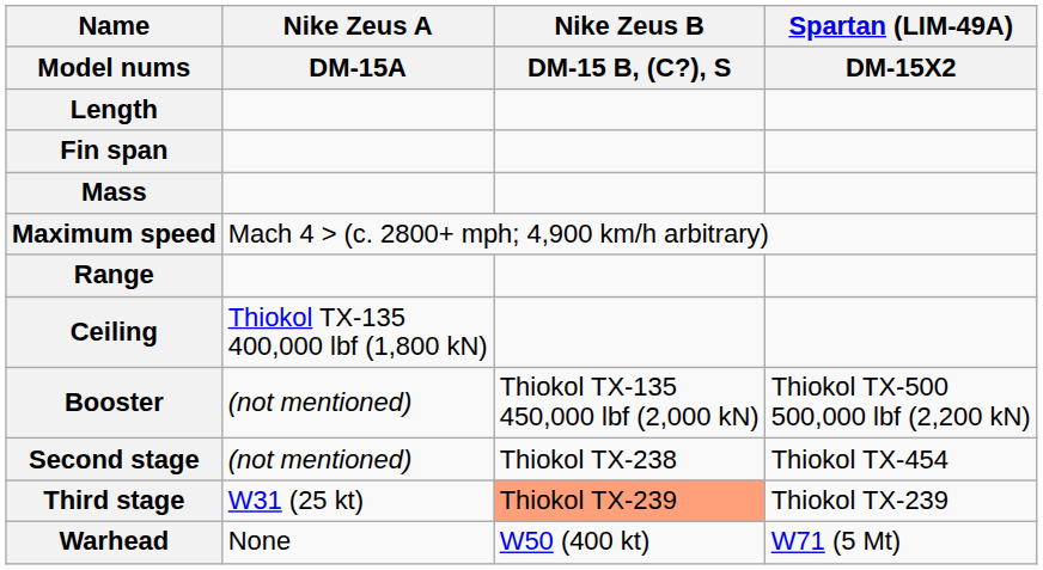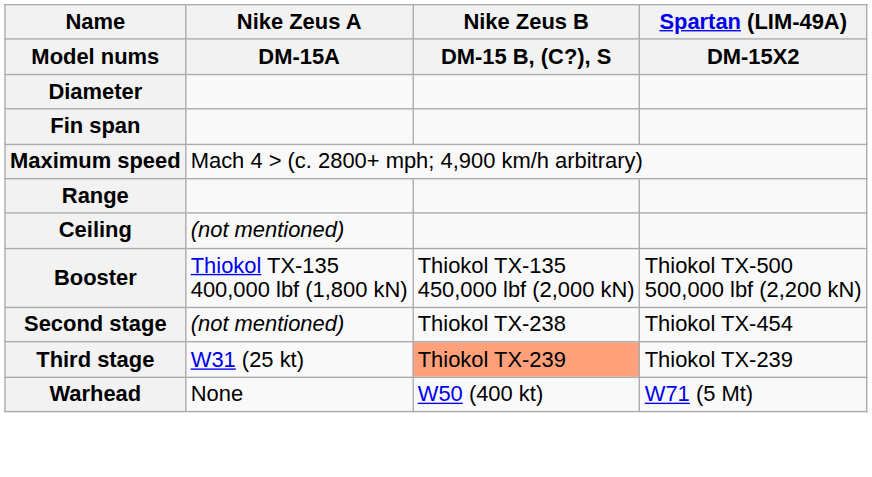- row: Length
+ row: Diameter
- row: Mass
Ceiling | Nike Zeus A / DM-15A: Thiokol TX-135 400,000 lbf (1,800 kN) -> (not mentioned)
Booster | Nike Zeus A / DM-15A: (not mentioned) -> Thiokol TX-135 400,000 lbf (1,800 kN)
